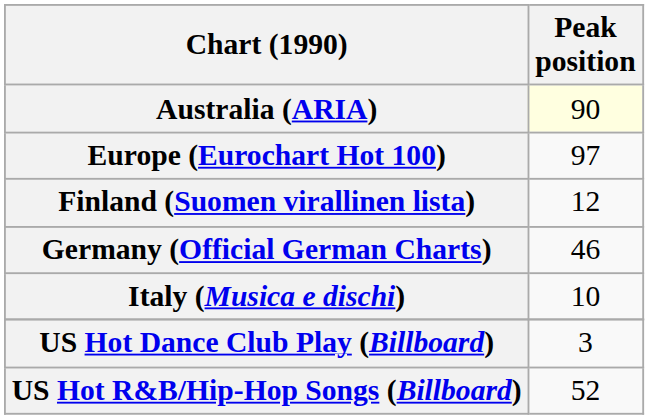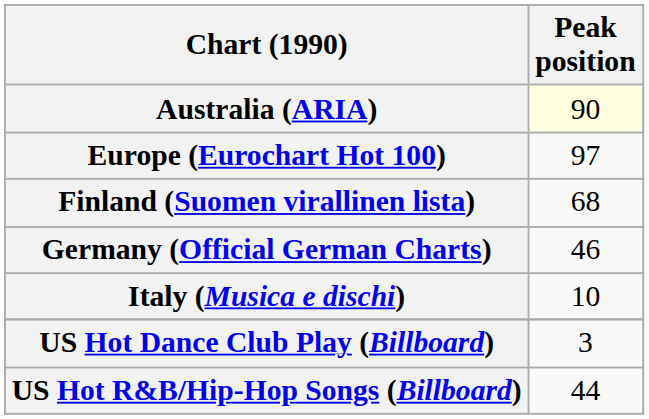Finland (Suomen virallinen lista) | Peak position: 12 -> 68
US Hot R&B/Hip-Hop Songs (Billboard) | Peak position: 52 -> 44
